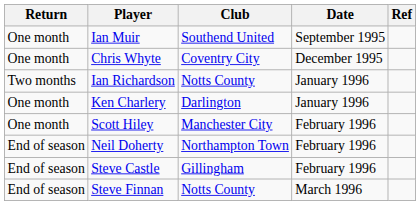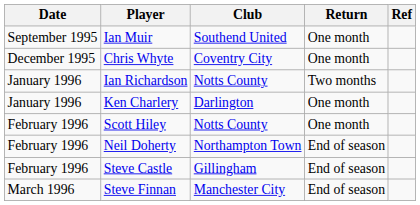columns swapped: Date <-> Return
Scott Hiley | Club: Manchester City -> Notts County
Steve Finnan | Club: Notts County -> Manchester City
